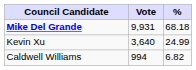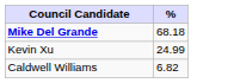- column: Vote | 9,931 | 3,640 | 994
